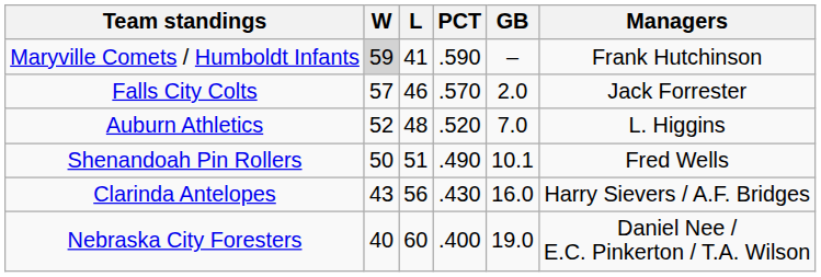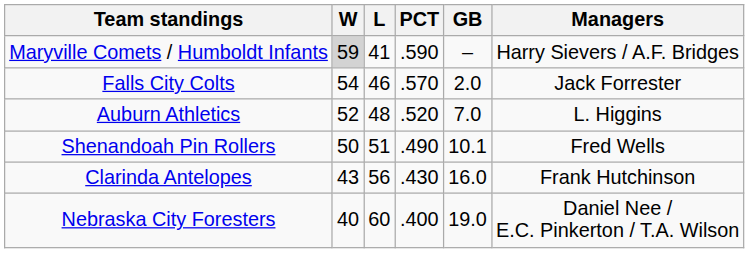Maryville Comets / Humboldt Infants | Managers: Frank Hutchinson -> Harry Sievers / A.F. Bridges
Falls City Colts | W: 57 -> 54
Clarinda Antelopes | Managers: Harry Sievers / A.F. Bridges -> Frank Hutchinson
